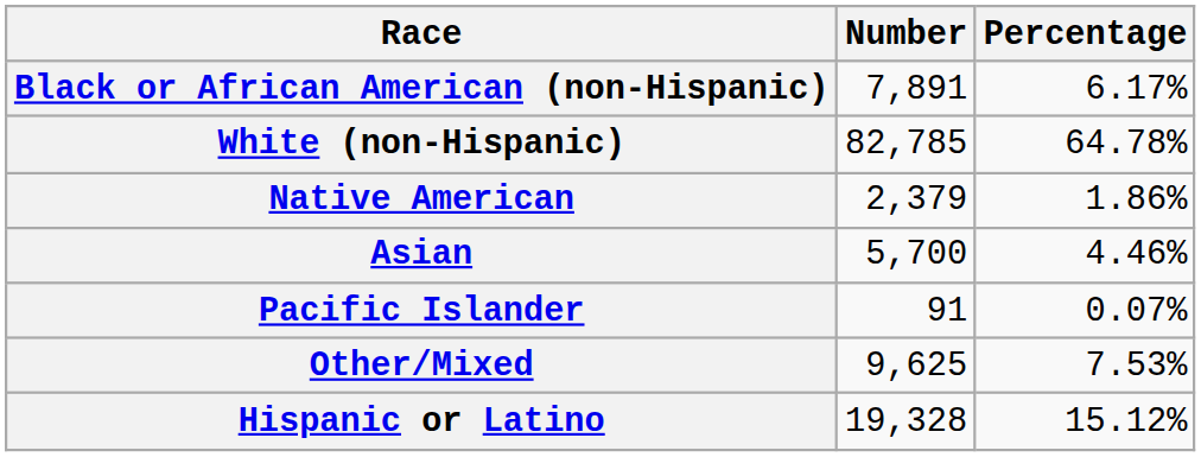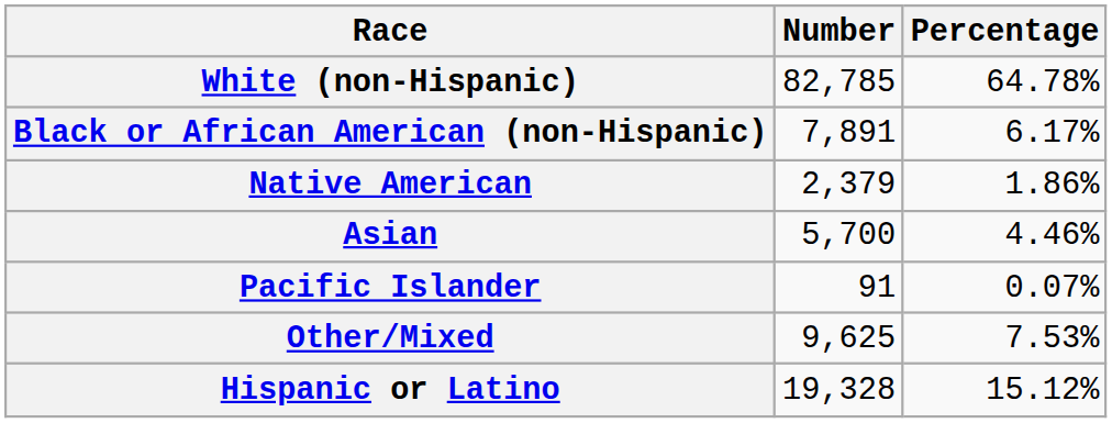rows swapped: White (non-Hispanic) <-> Black or African American (non-Hispanic)
